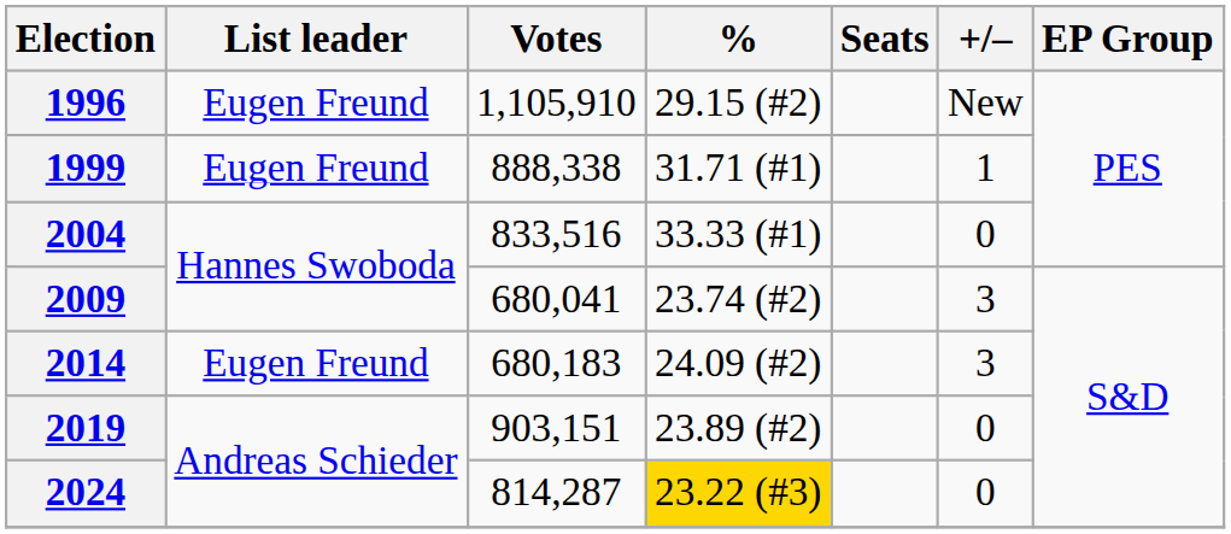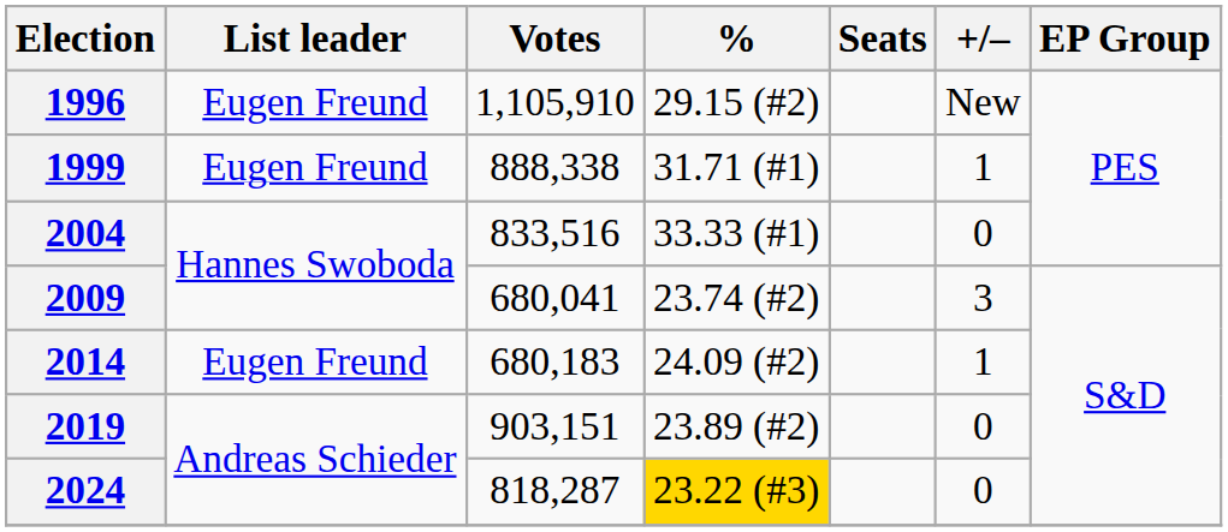2014 | +/–: 3 -> 1
2024 | Votes: 814,287 -> 818,287
